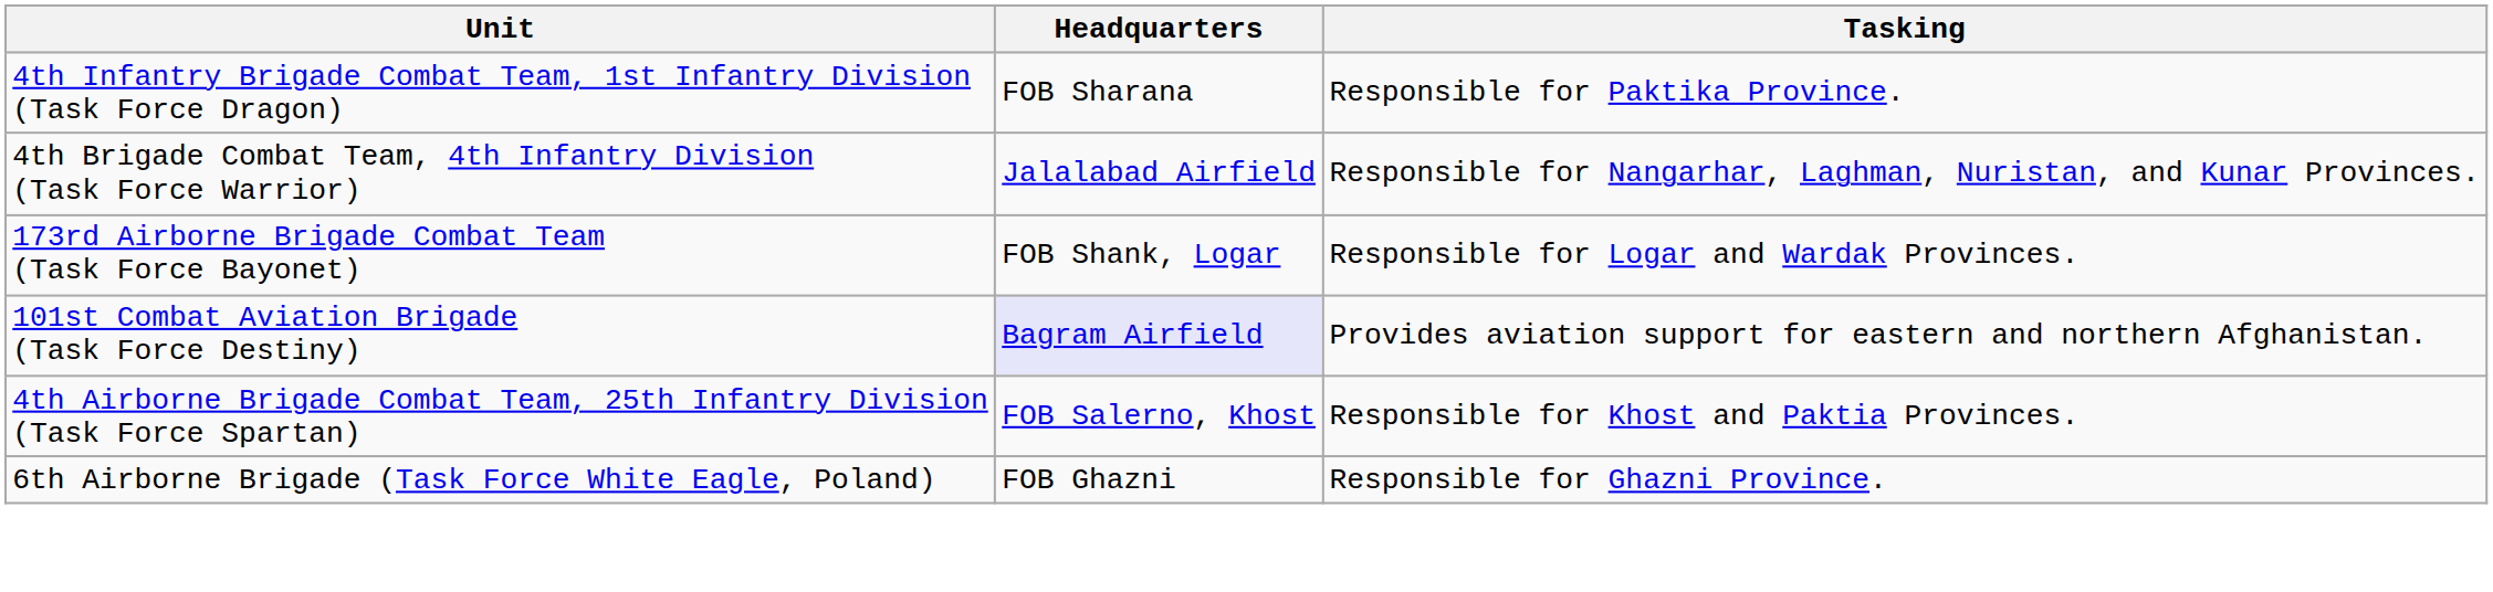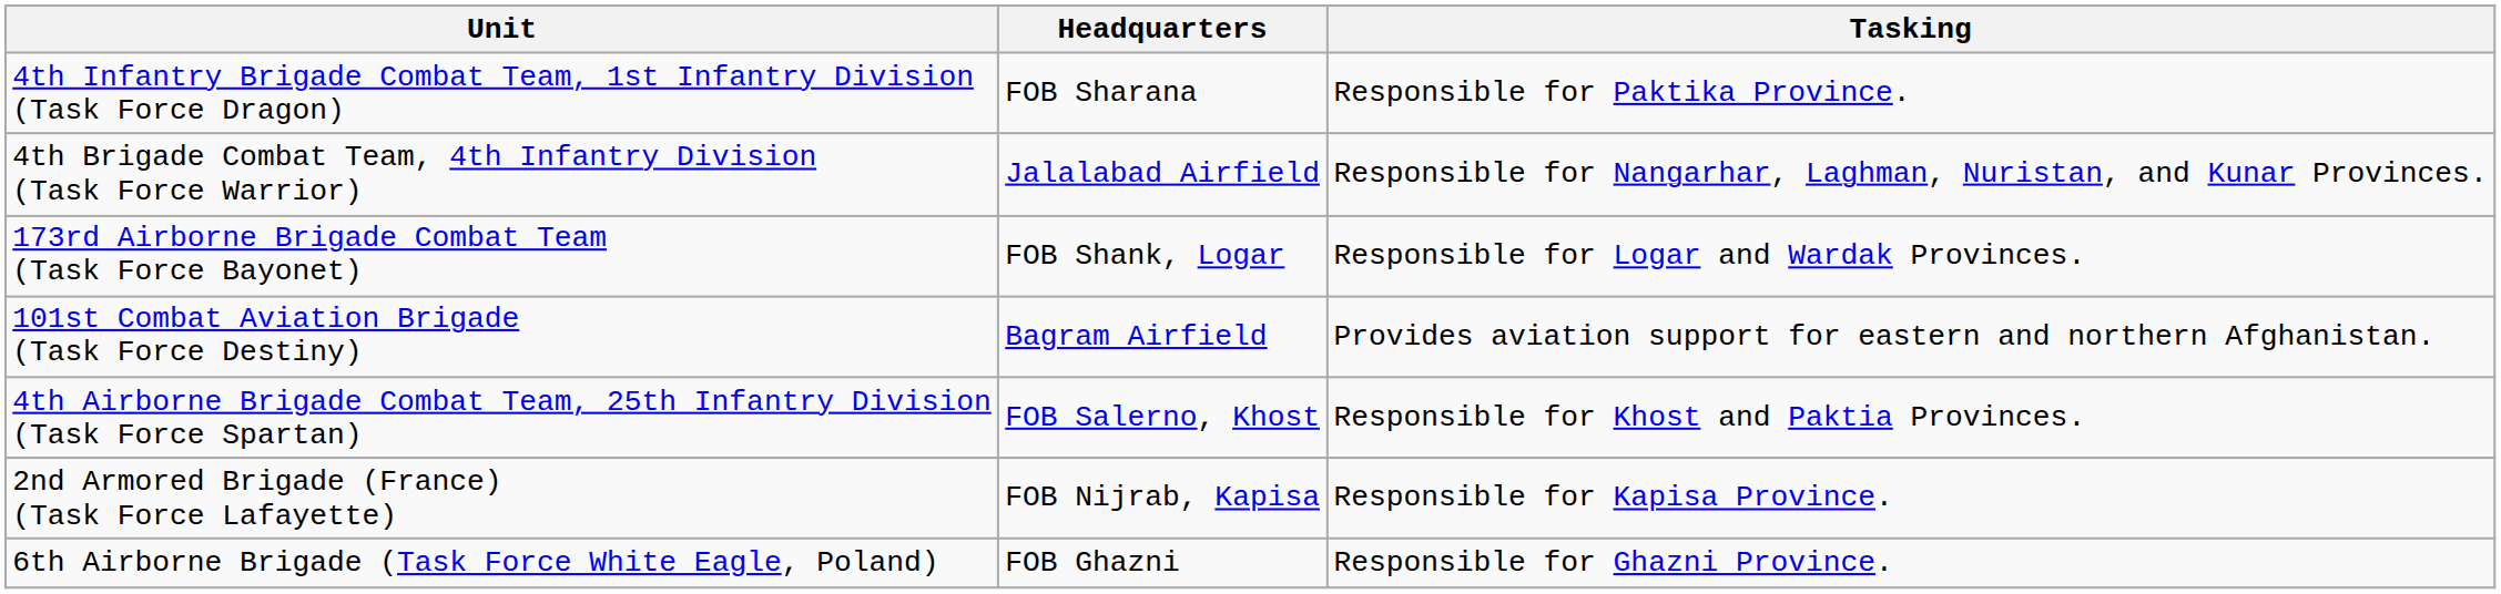101st Combat Aviation Brigade (Task Force Destiny) | Headquarters: lavender background -> no background
+ row: 2nd Armored Brigade (France) (Task Force Lafayette) | FOB Nijrab, Kapisa | Responsible for Kapisa Province.
